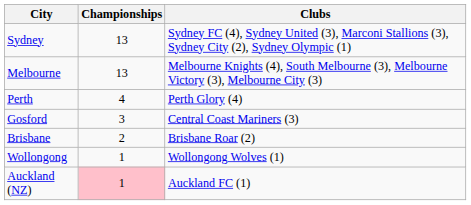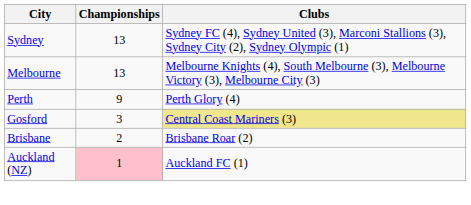Perth | Championships: 4 -> 9
Gosford | Clubs: no background -> khaki background
- row: Wollongong | 1 | Wollongong Wolves (1)
